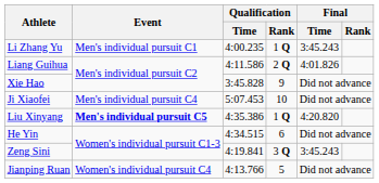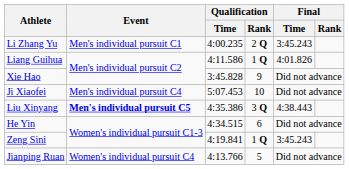Li Zhang Yu | Qualification / Rank: 1 Q -> 2 Q
Liang Guihua | Qualification / Rank: 2 Q -> 1 Q
Liu Xinyang | Qualification / Rank: 1 Q -> 3 Q
Liu Xinyang | Final / Time: 4:20.820 -> 4:38.443
Zeng Sini | Qualification / Rank: 3 Q -> 1 Q
